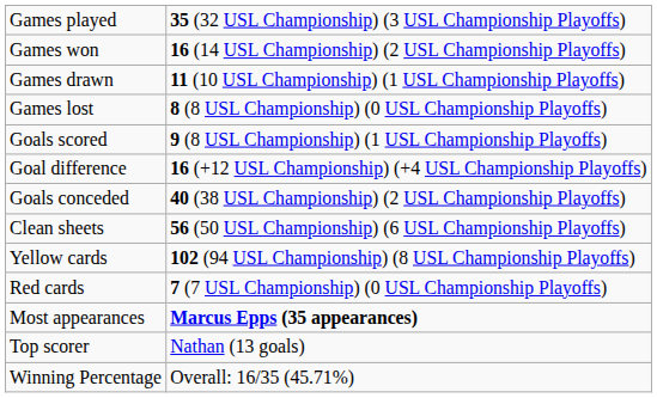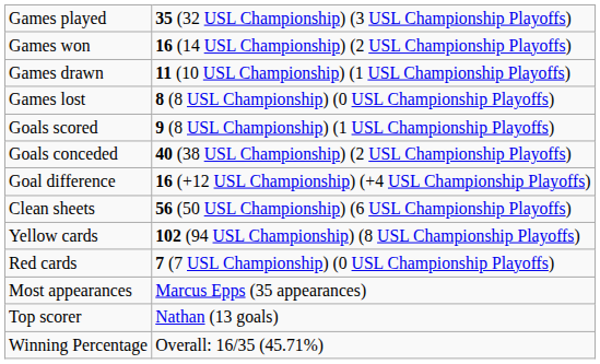rows swapped: Goals conceded <-> Goal difference
Most appearances | column 2: bold -> normal
